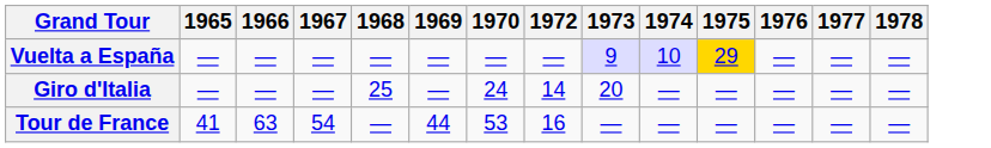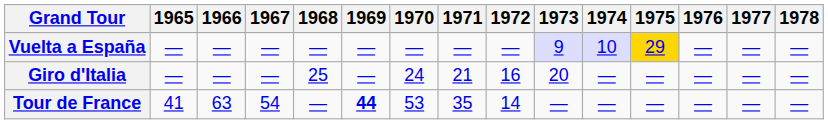+ column: 1971 | — | 21 | 35
Giro d'Italia | 1972: 14 -> 16
Tour de France | 1969: normal -> bold
Tour de France | 1972: 16 -> 14
